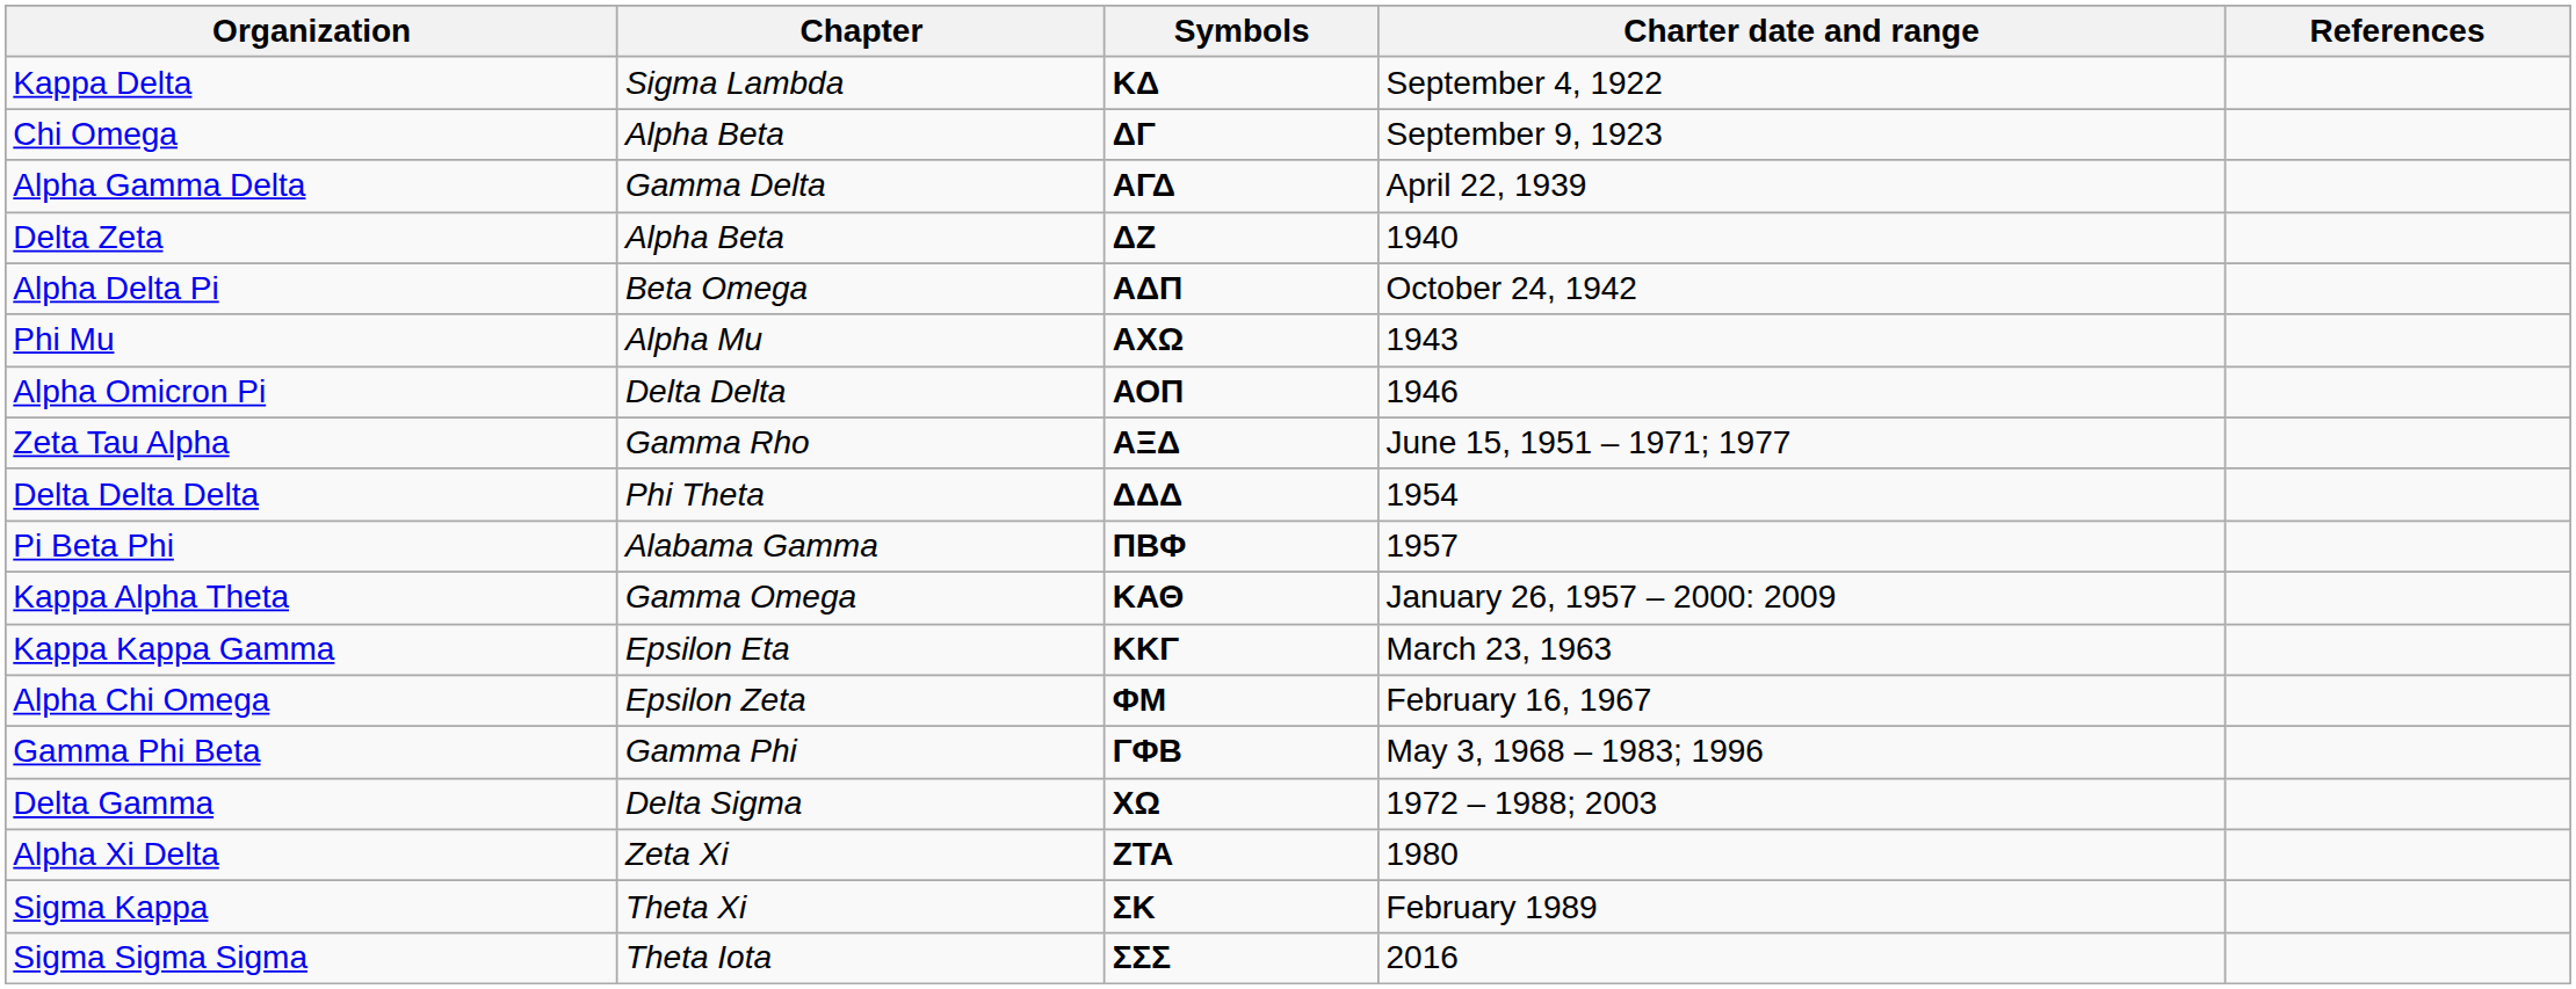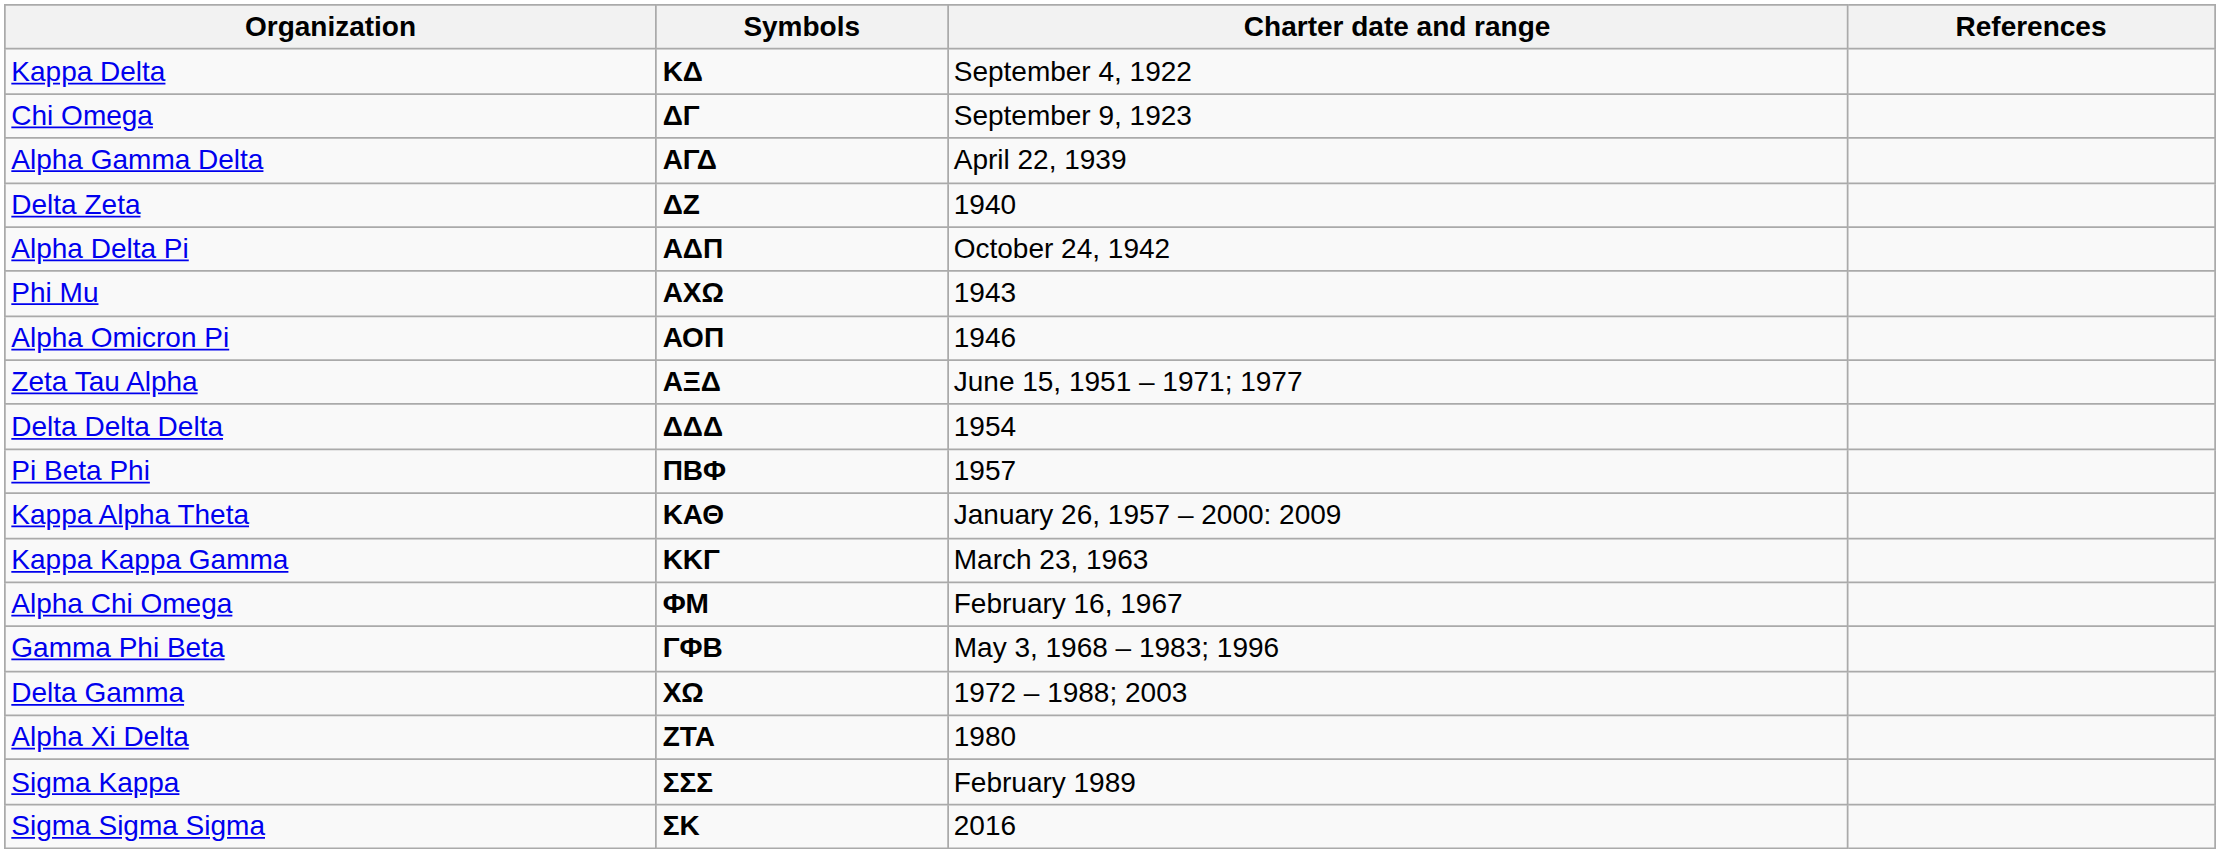- column: Chapter | Sigma Lambda | Alpha Beta | Gamma Delta | Alpha Beta | Beta Omega | Alpha Mu | Delta Delta | Gamma Rho | Phi Theta | Alabama Gamma | Gamma Omega | Epsilon Eta | Epsilon Zeta | Gamma Phi | Delta Sigma | Zeta Xi | Theta Xi | Theta Iota
Sigma Kappa | Symbols: ΣΚ -> ΣΣΣ
Sigma Sigma Sigma | Symbols: ΣΣΣ -> ΣΚ
